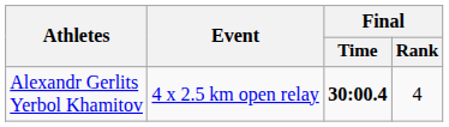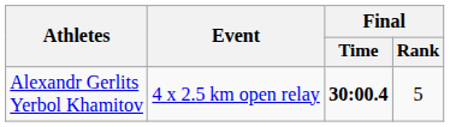Alexandr Gerlits Yerbol Khamitov | Final / Rank: 4 -> 5
